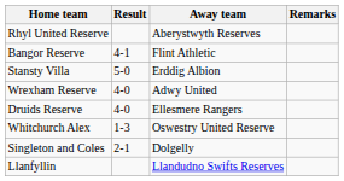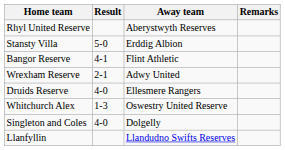rows swapped: Bangor Reserve <-> Stansty Villa
Wrexham Reserve | Result: 4-0 -> 2-1
Singleton and Coles | Result: 2-1 -> 4-0
